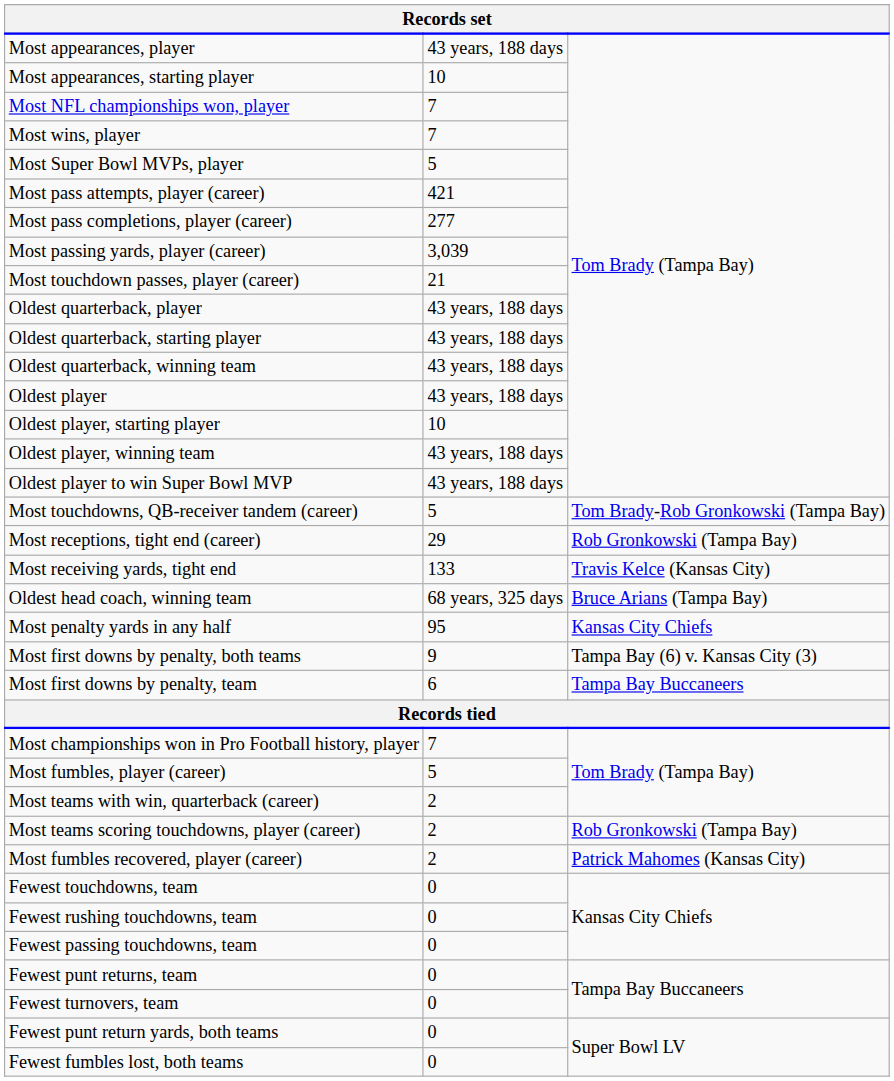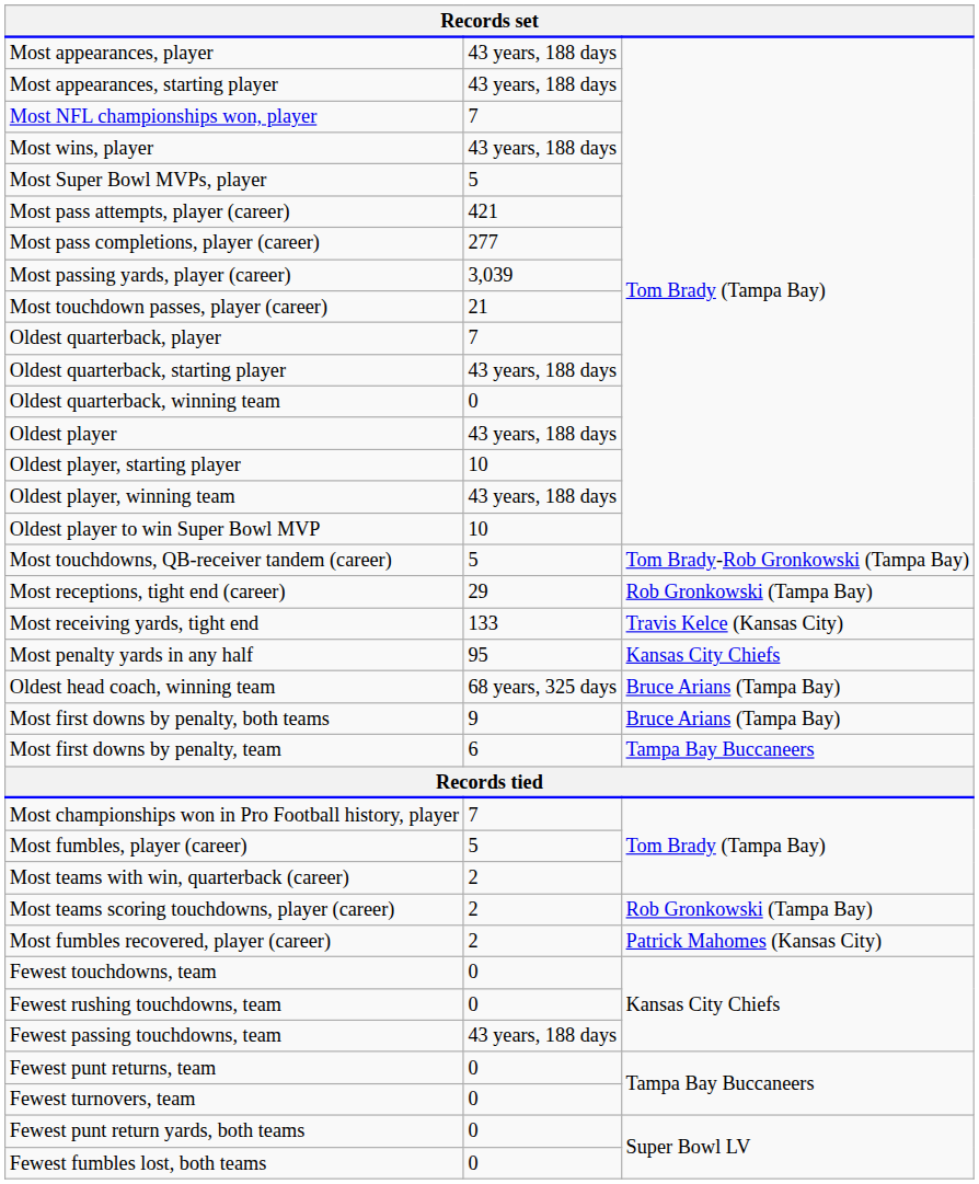Most appearances, starting player | column 2: 10 -> 43 years, 188 days
Most wins, player | column 2: 7 -> 43 years, 188 days
Oldest quarterback, player | column 2: 43 years, 188 days -> 7
Oldest quarterback, winning team | column 2: 43 years, 188 days -> 0
Oldest player to win Super Bowl MVP | column 2: 43 years, 188 days -> 10
rows swapped: Oldest head coach, winning team <-> Most penalty yards in any half
Most first downs by penalty, both teams | column 3: Tampa Bay (6) v. Kansas City (3) -> Bruce Arians (Tampa Bay)
Fewest passing touchdowns, team | column 2: 0 -> 43 years, 188 days
